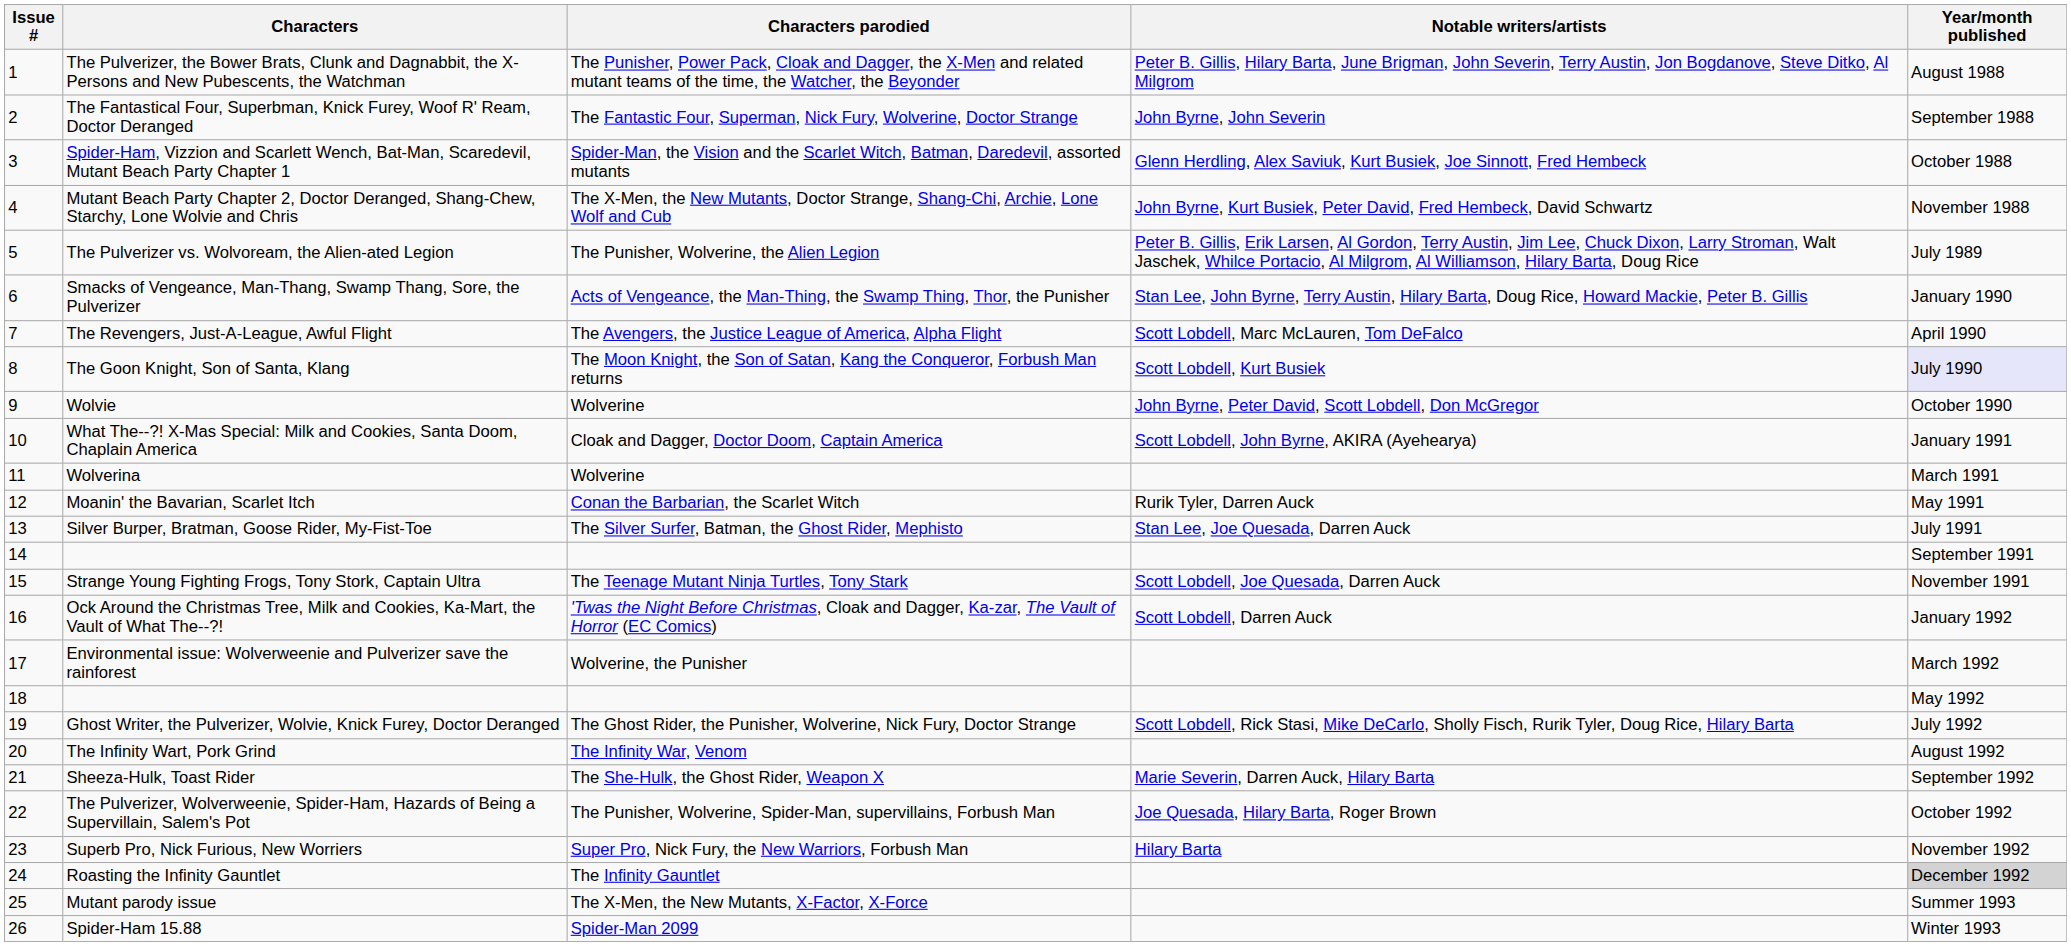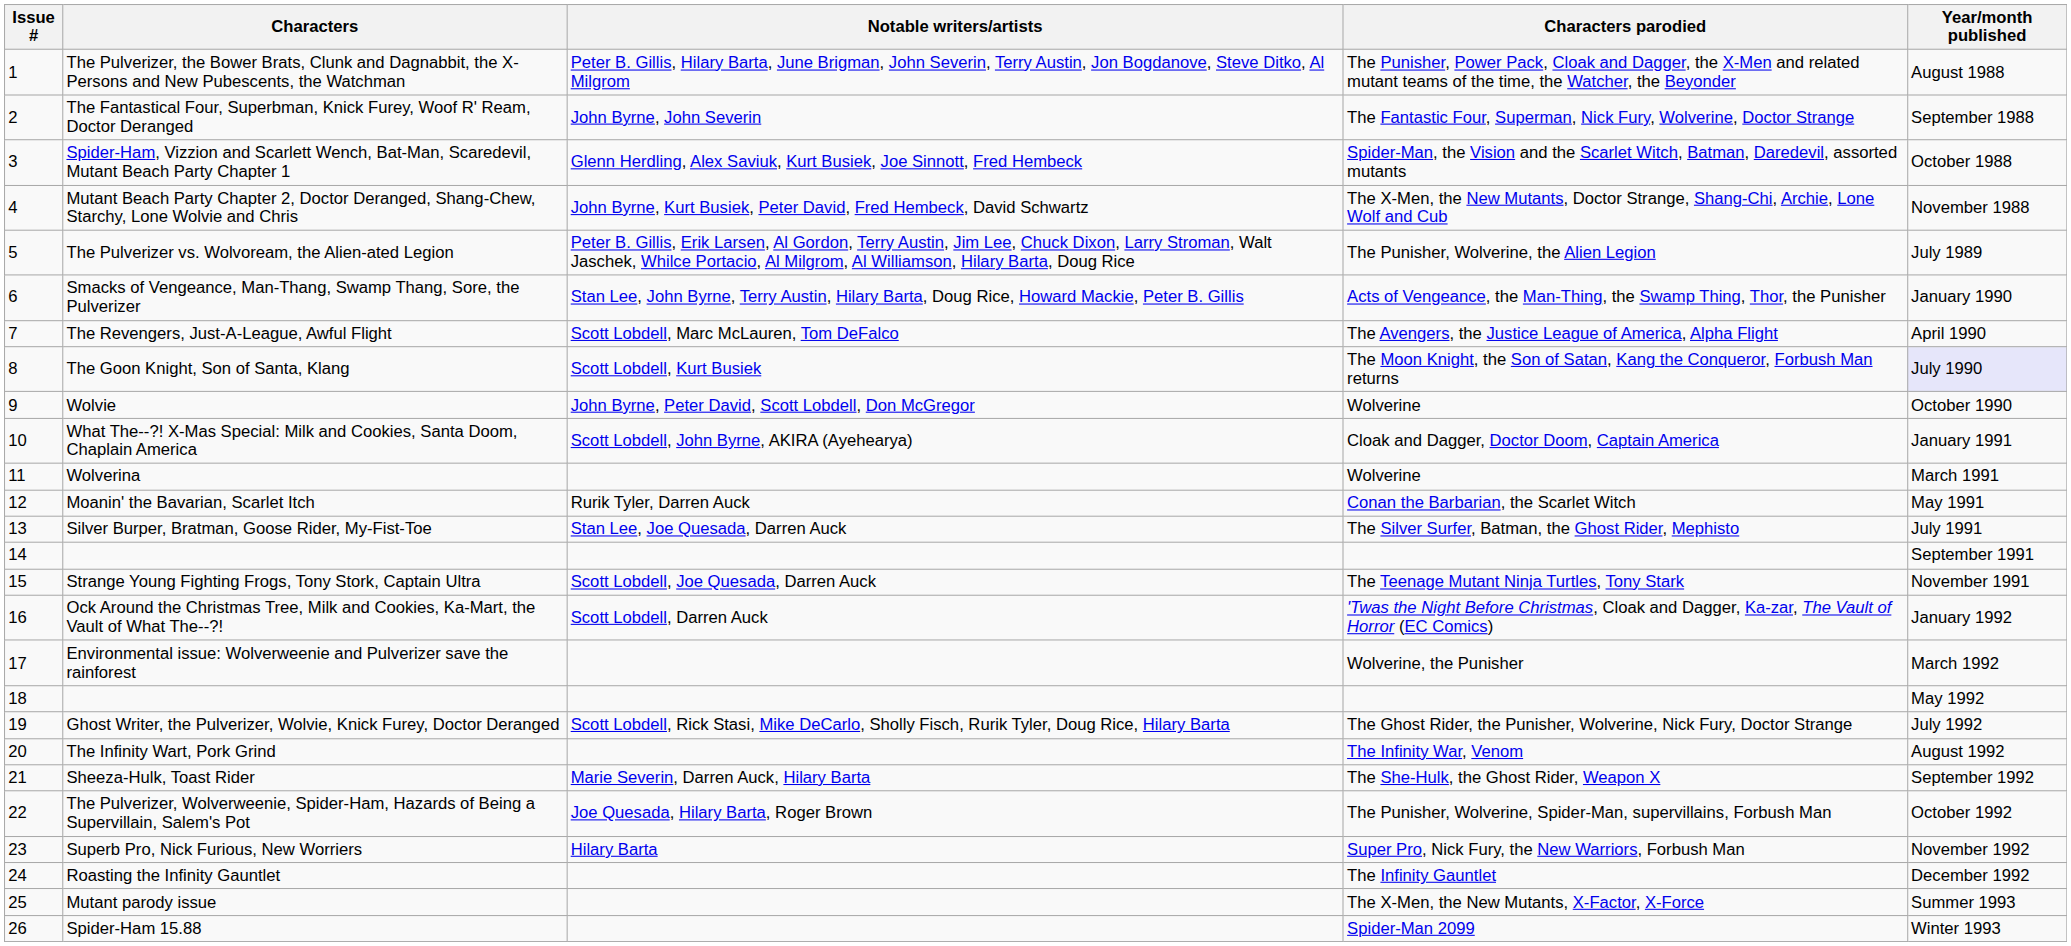columns swapped: Characters parodied <-> Notable writers/artists
Roasting the Infinity Gauntlet | Year/month published: lightgrey background -> no background
